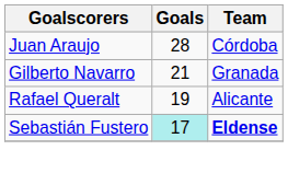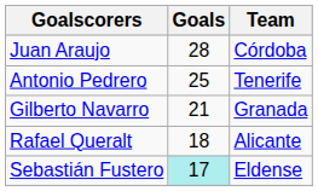+ row: Antonio Pedrero | 25 | Tenerife
Rafael Queralt | Goals: 19 -> 18
Sebastián Fustero | Team: bold -> normal
